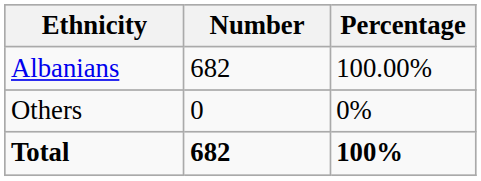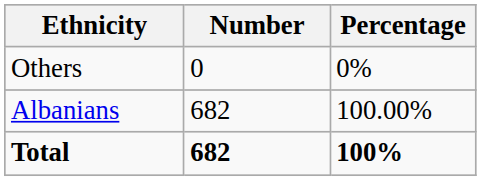rows swapped: Albanians <-> Others
